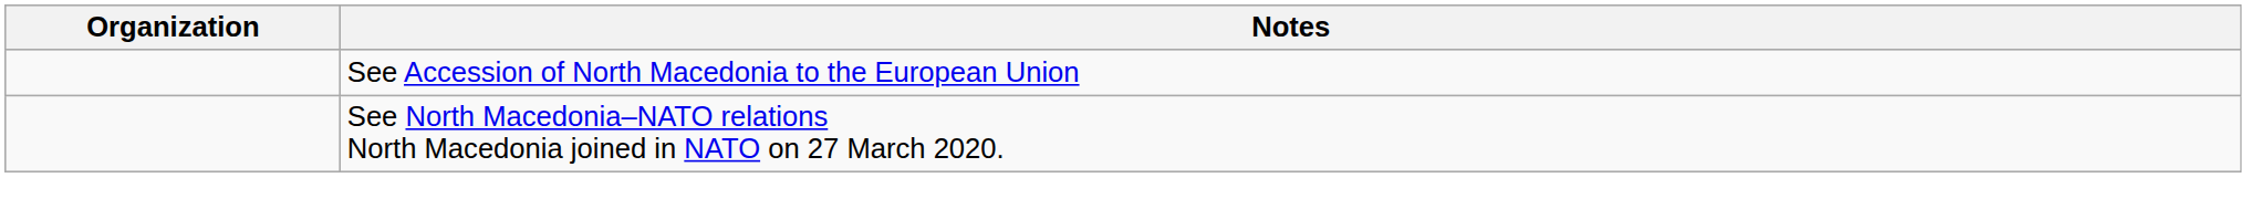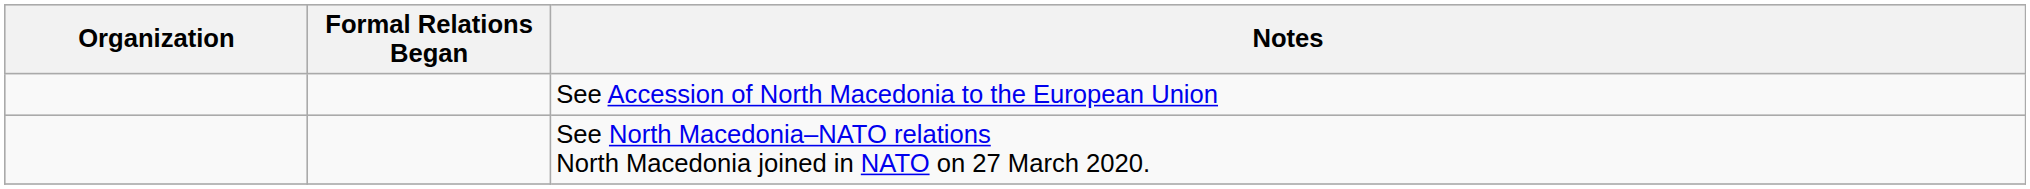+ column: Formal Relations Began
